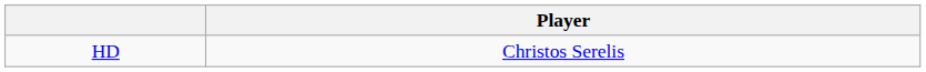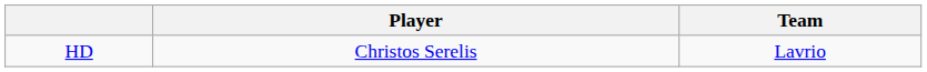+ column: Team | Lavrio
